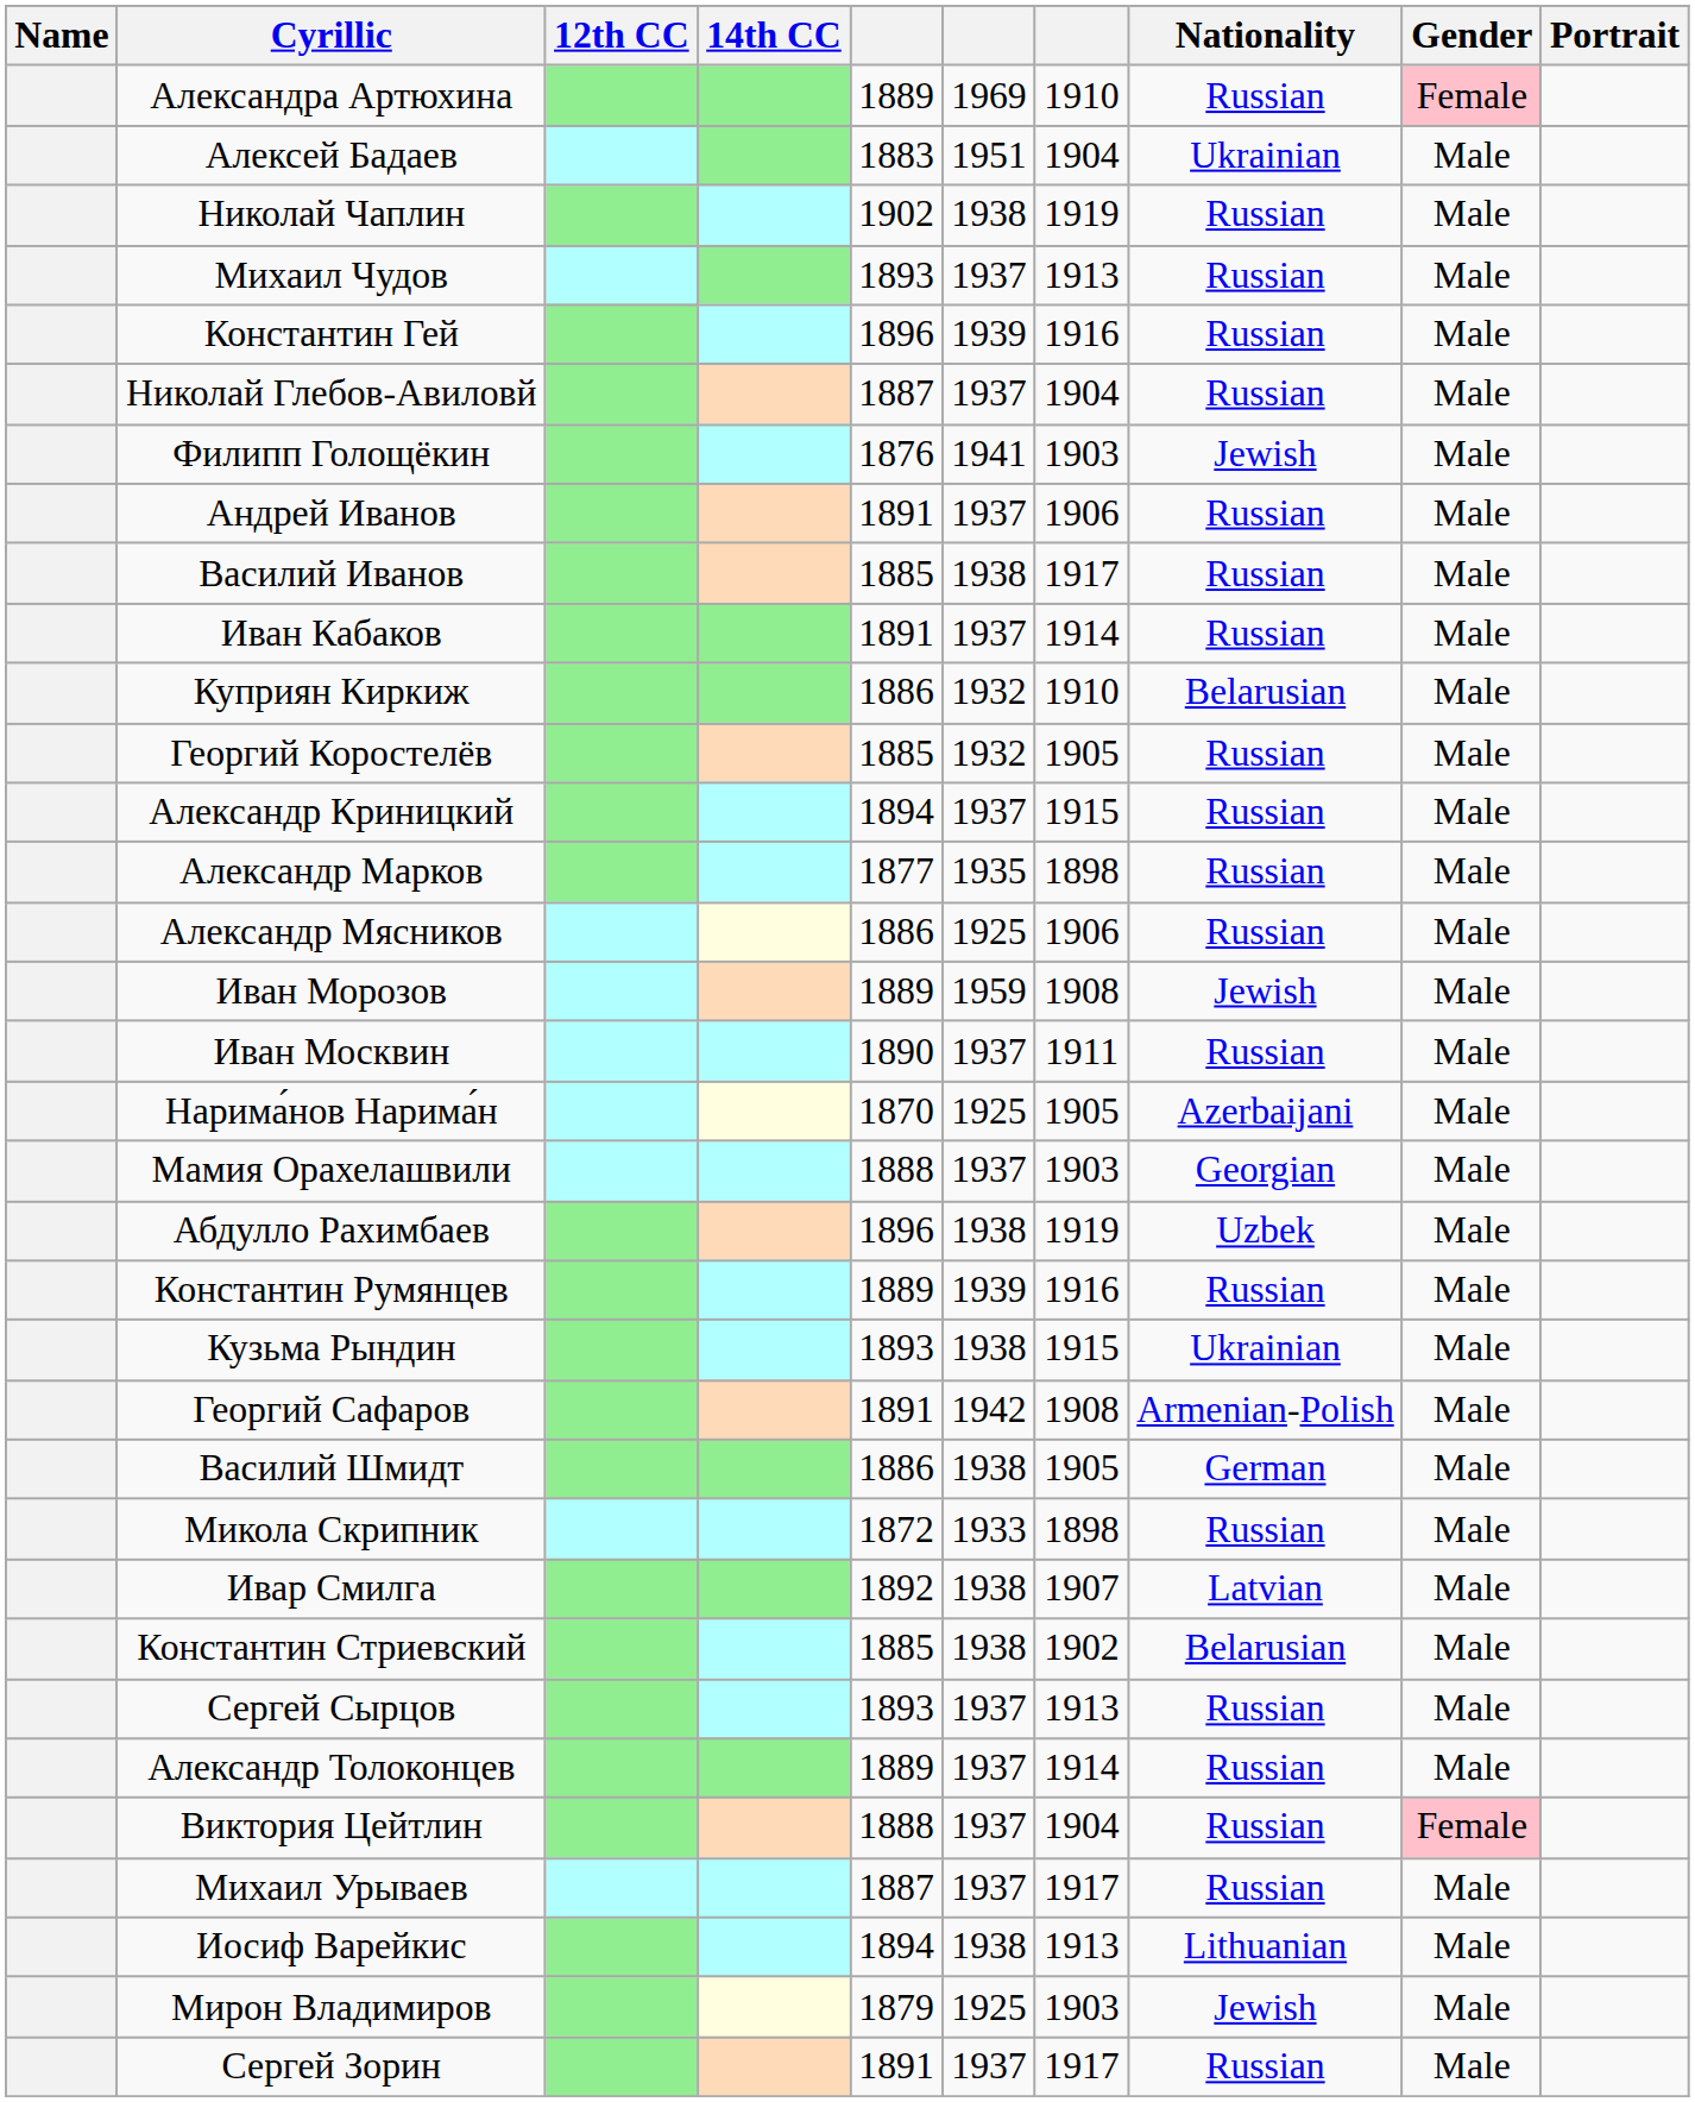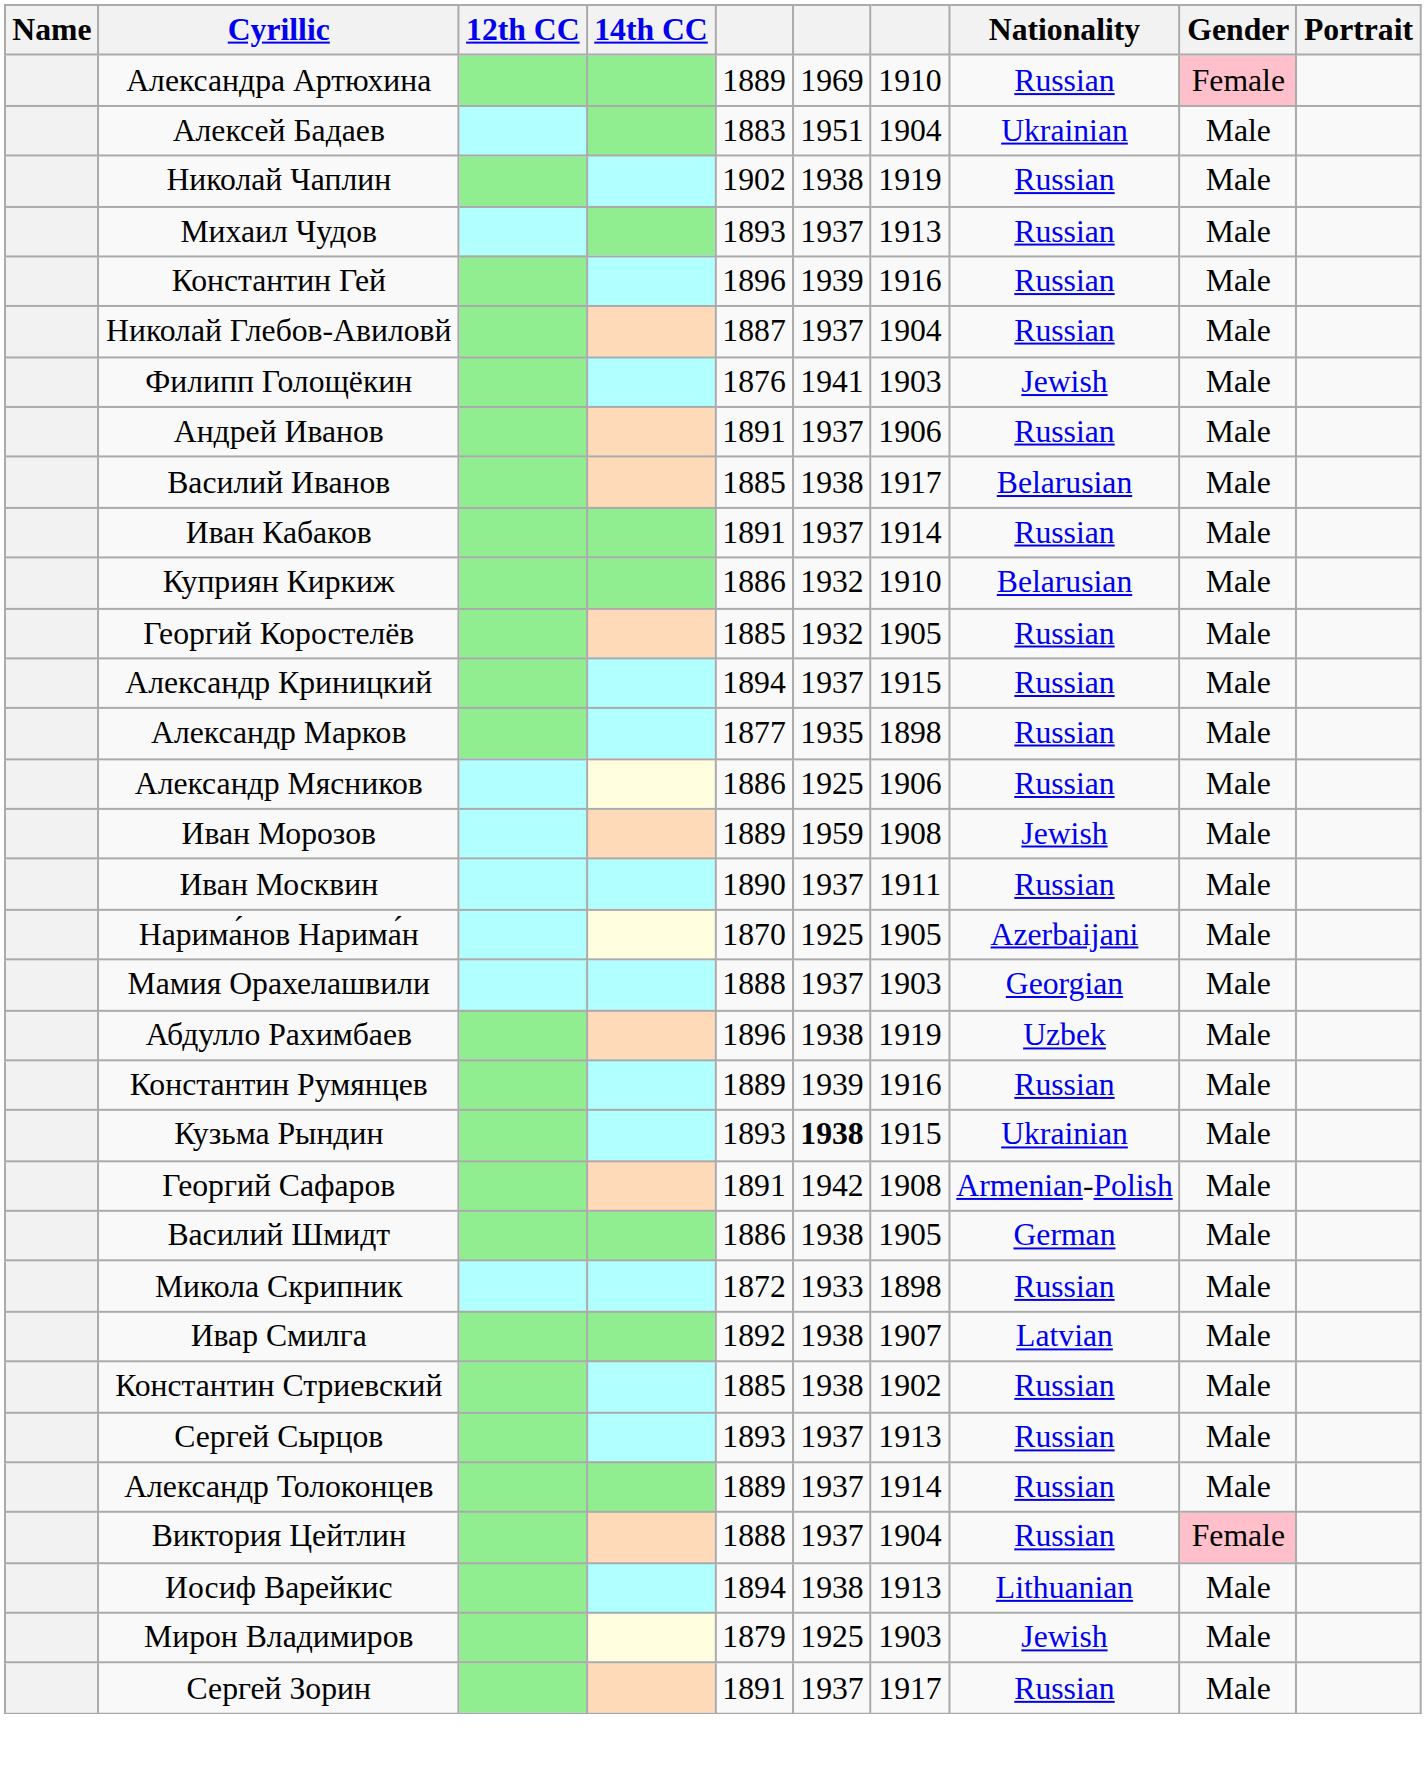Василий Иванов | Nationality: Russian -> Belarusian
Кузьма Рындин | column 6: normal -> bold
Константин Стриевский | Nationality: Belarusian -> Russian
- row: Михаил Урываев | 1887 | 1937 | 1917 | Russian | Male
